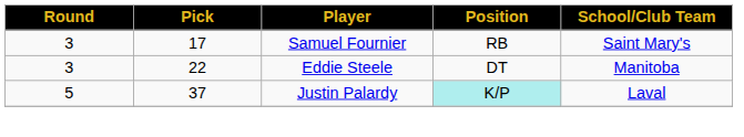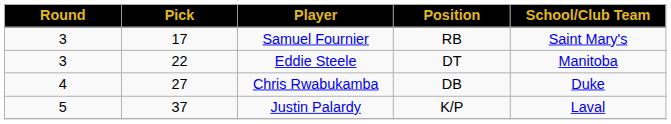+ row: 4 | 27 | Chris Rwabukamba | DB | Duke
Justin Palardy | Position: paleturquoise background -> no background
